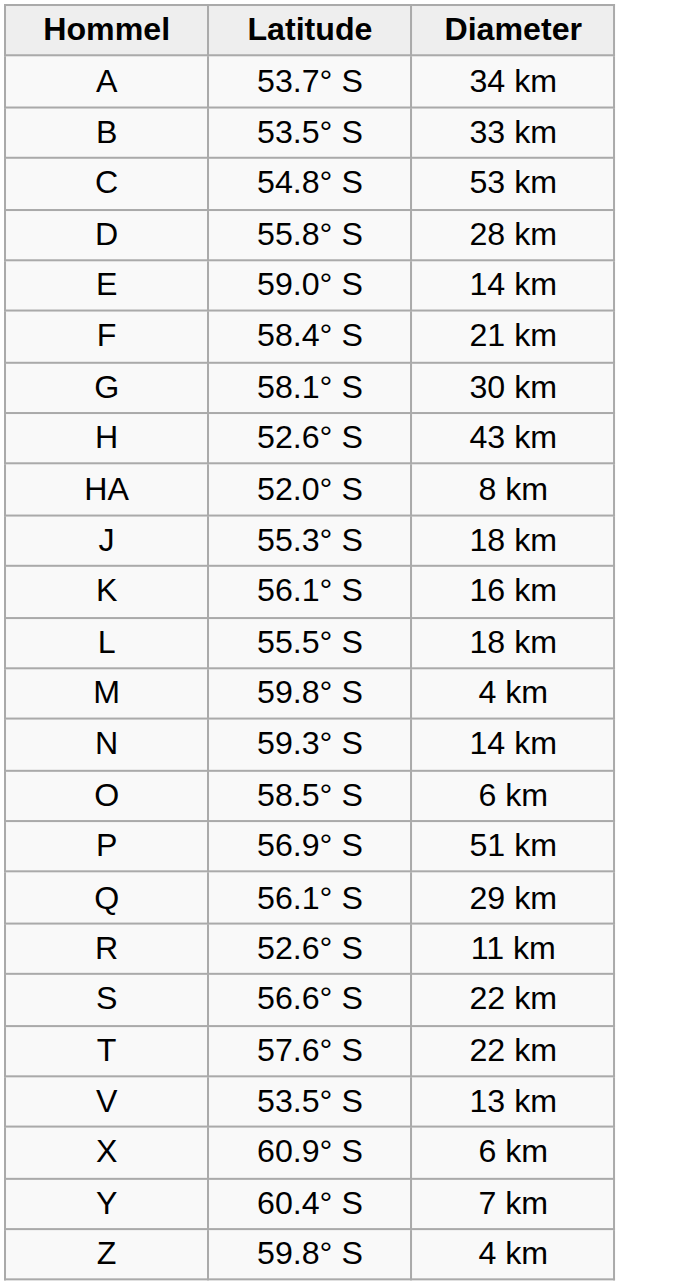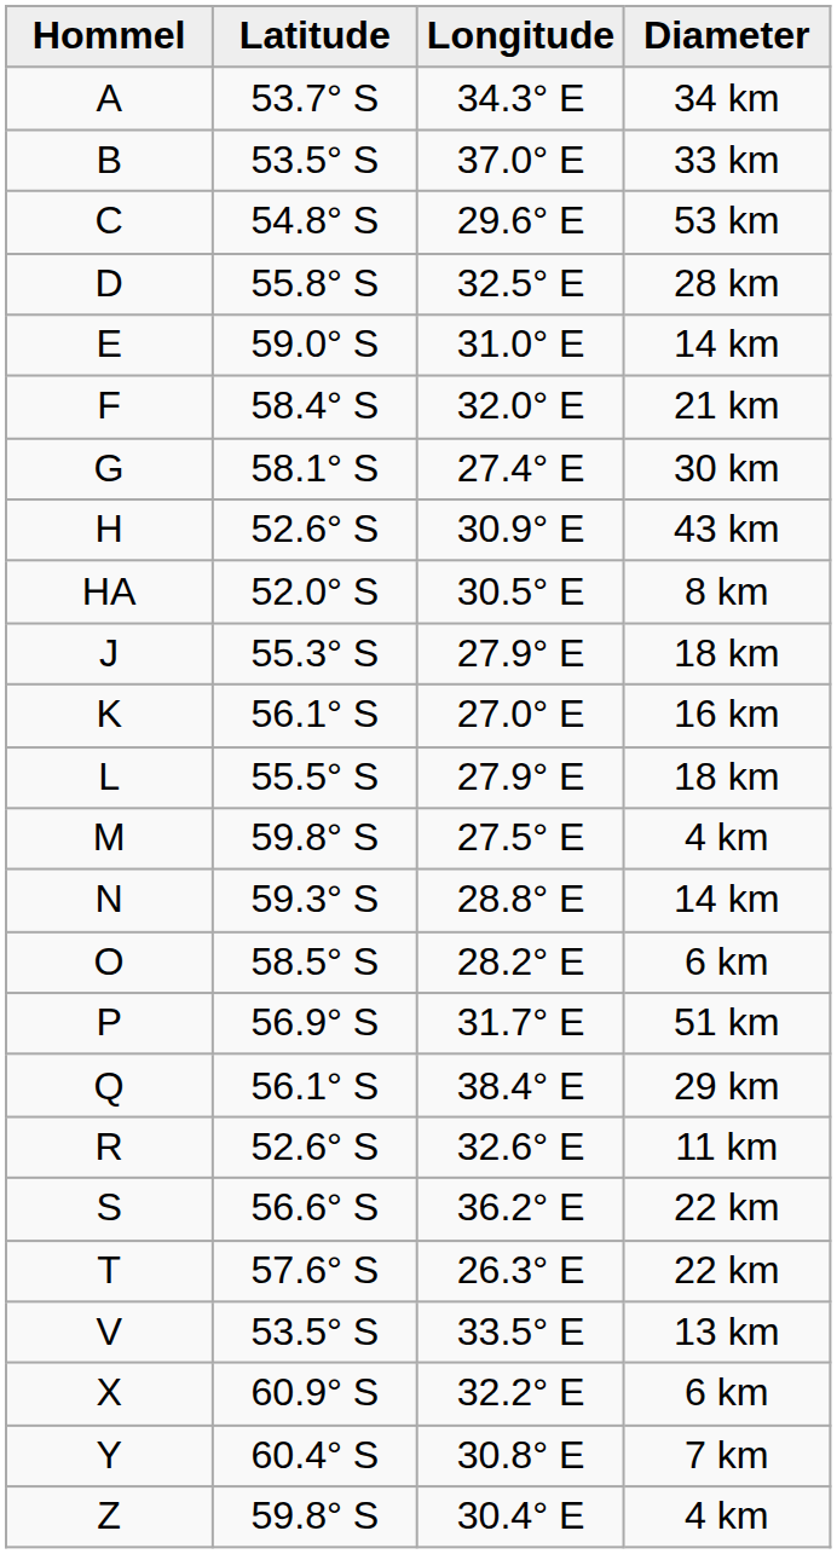+ column: Longitude | 34.3° E | 37.0° E | 29.6° E | 32.5° E | 31.0° E | 32.0° E | 27.4° E | 30.9° E | 30.5° E | 27.9° E | 27.0° E | 27.9° E | 27.5° E | 28.8° E | 28.2° E | 31.7° E | 38.4° E | 32.6° E | 36.2° E | 26.3° E | 33.5° E | 32.2° E | 30.8° E | 30.4° E
